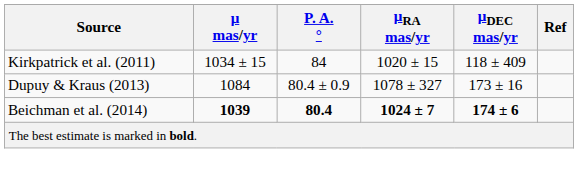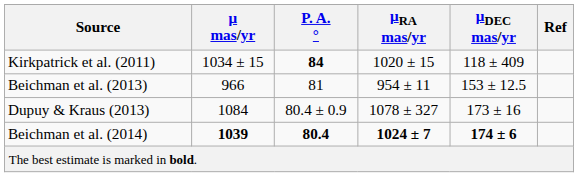Kirkpatrick et al. (2011) | P. A. °: normal -> bold
+ row: Beichman et al. (2013) | 966 | 81 | 954 ± 11 | 153 ± 12.5
